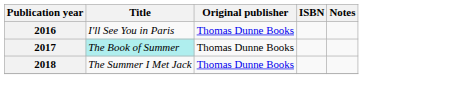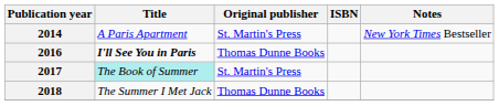+ row: 2014 | A Paris Apartment | St. Martin's Press | New York Times Bestseller
2016 | Title: normal -> bold
2017 | Original publisher: Thomas Dunne Books -> St. Martin's Press
